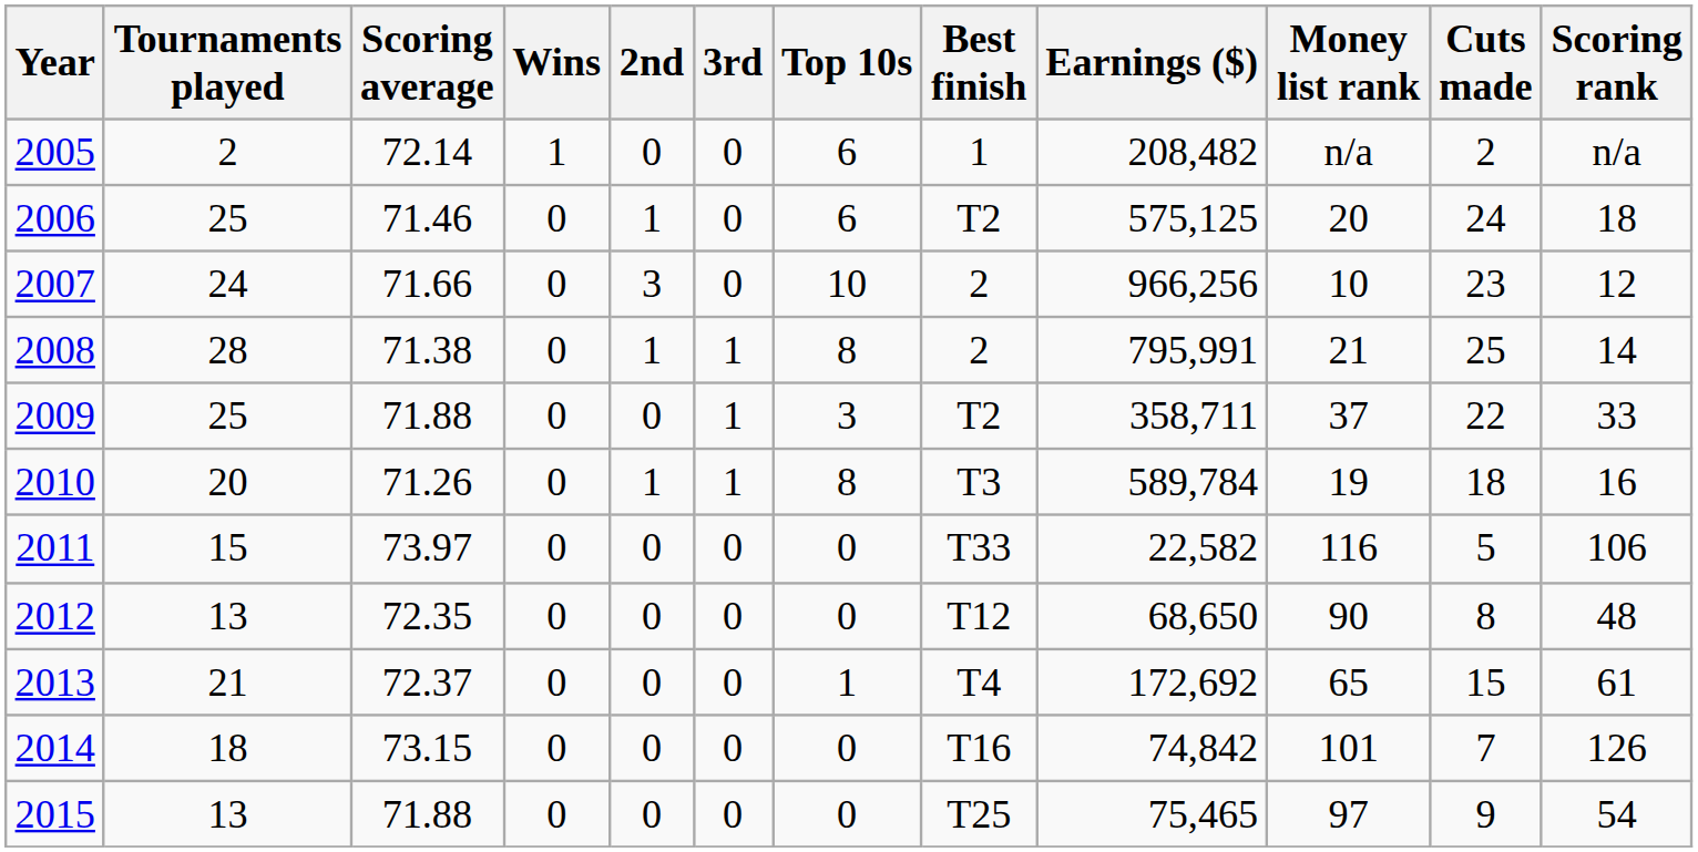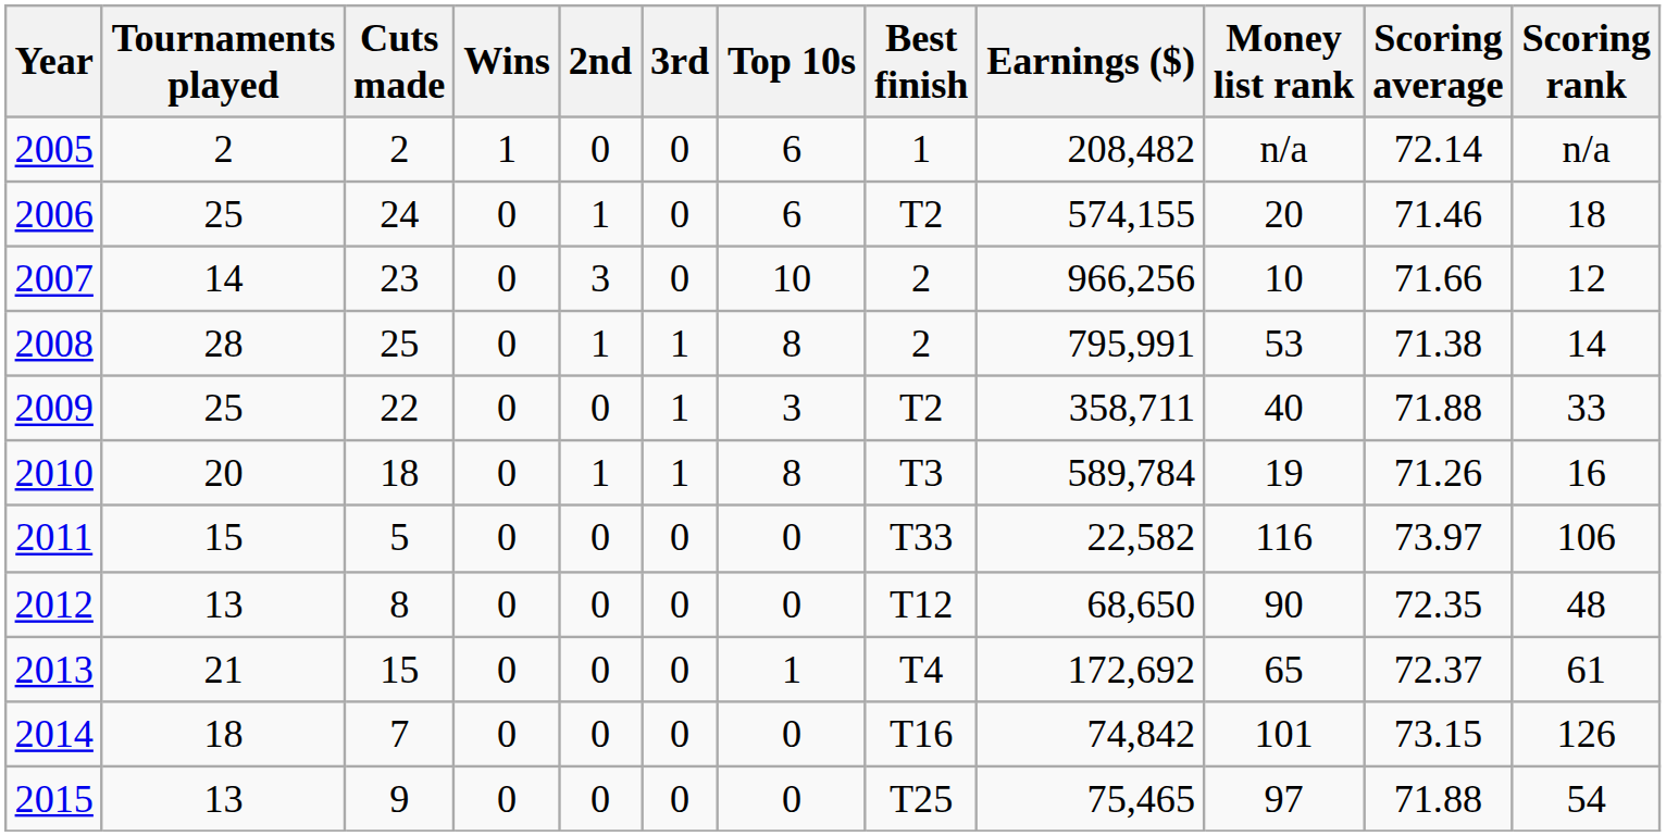columns swapped: Cuts made <-> Scoring average
2006 | Earnings ($): 575,125 -> 574,155
2007 | Tournaments played: 24 -> 14
2008 | Money list rank: 21 -> 53
2009 | Money list rank: 37 -> 40
